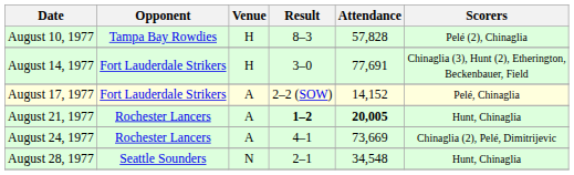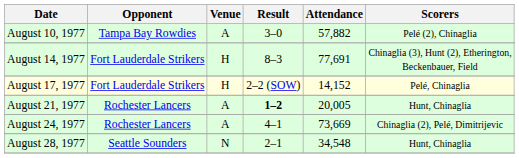August 10, 1977 | Venue: H -> A
August 10, 1977 | Result: 8–3 -> 3–0
August 10, 1977 | Attendance: 57,828 -> 57,882
August 14, 1977 | Result: 3–0 -> 8–3
August 17, 1977 | Venue: A -> H
August 21, 1977 | Attendance: bold -> normal
